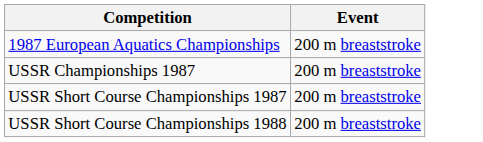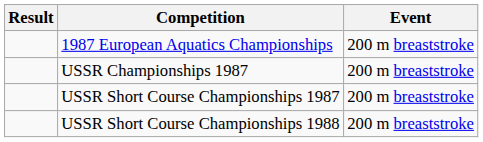+ column: Result
